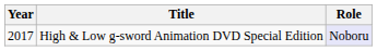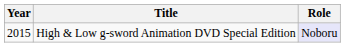High & Low g-sword Animation DVD Special Edition | Year: 2017 -> 2015
